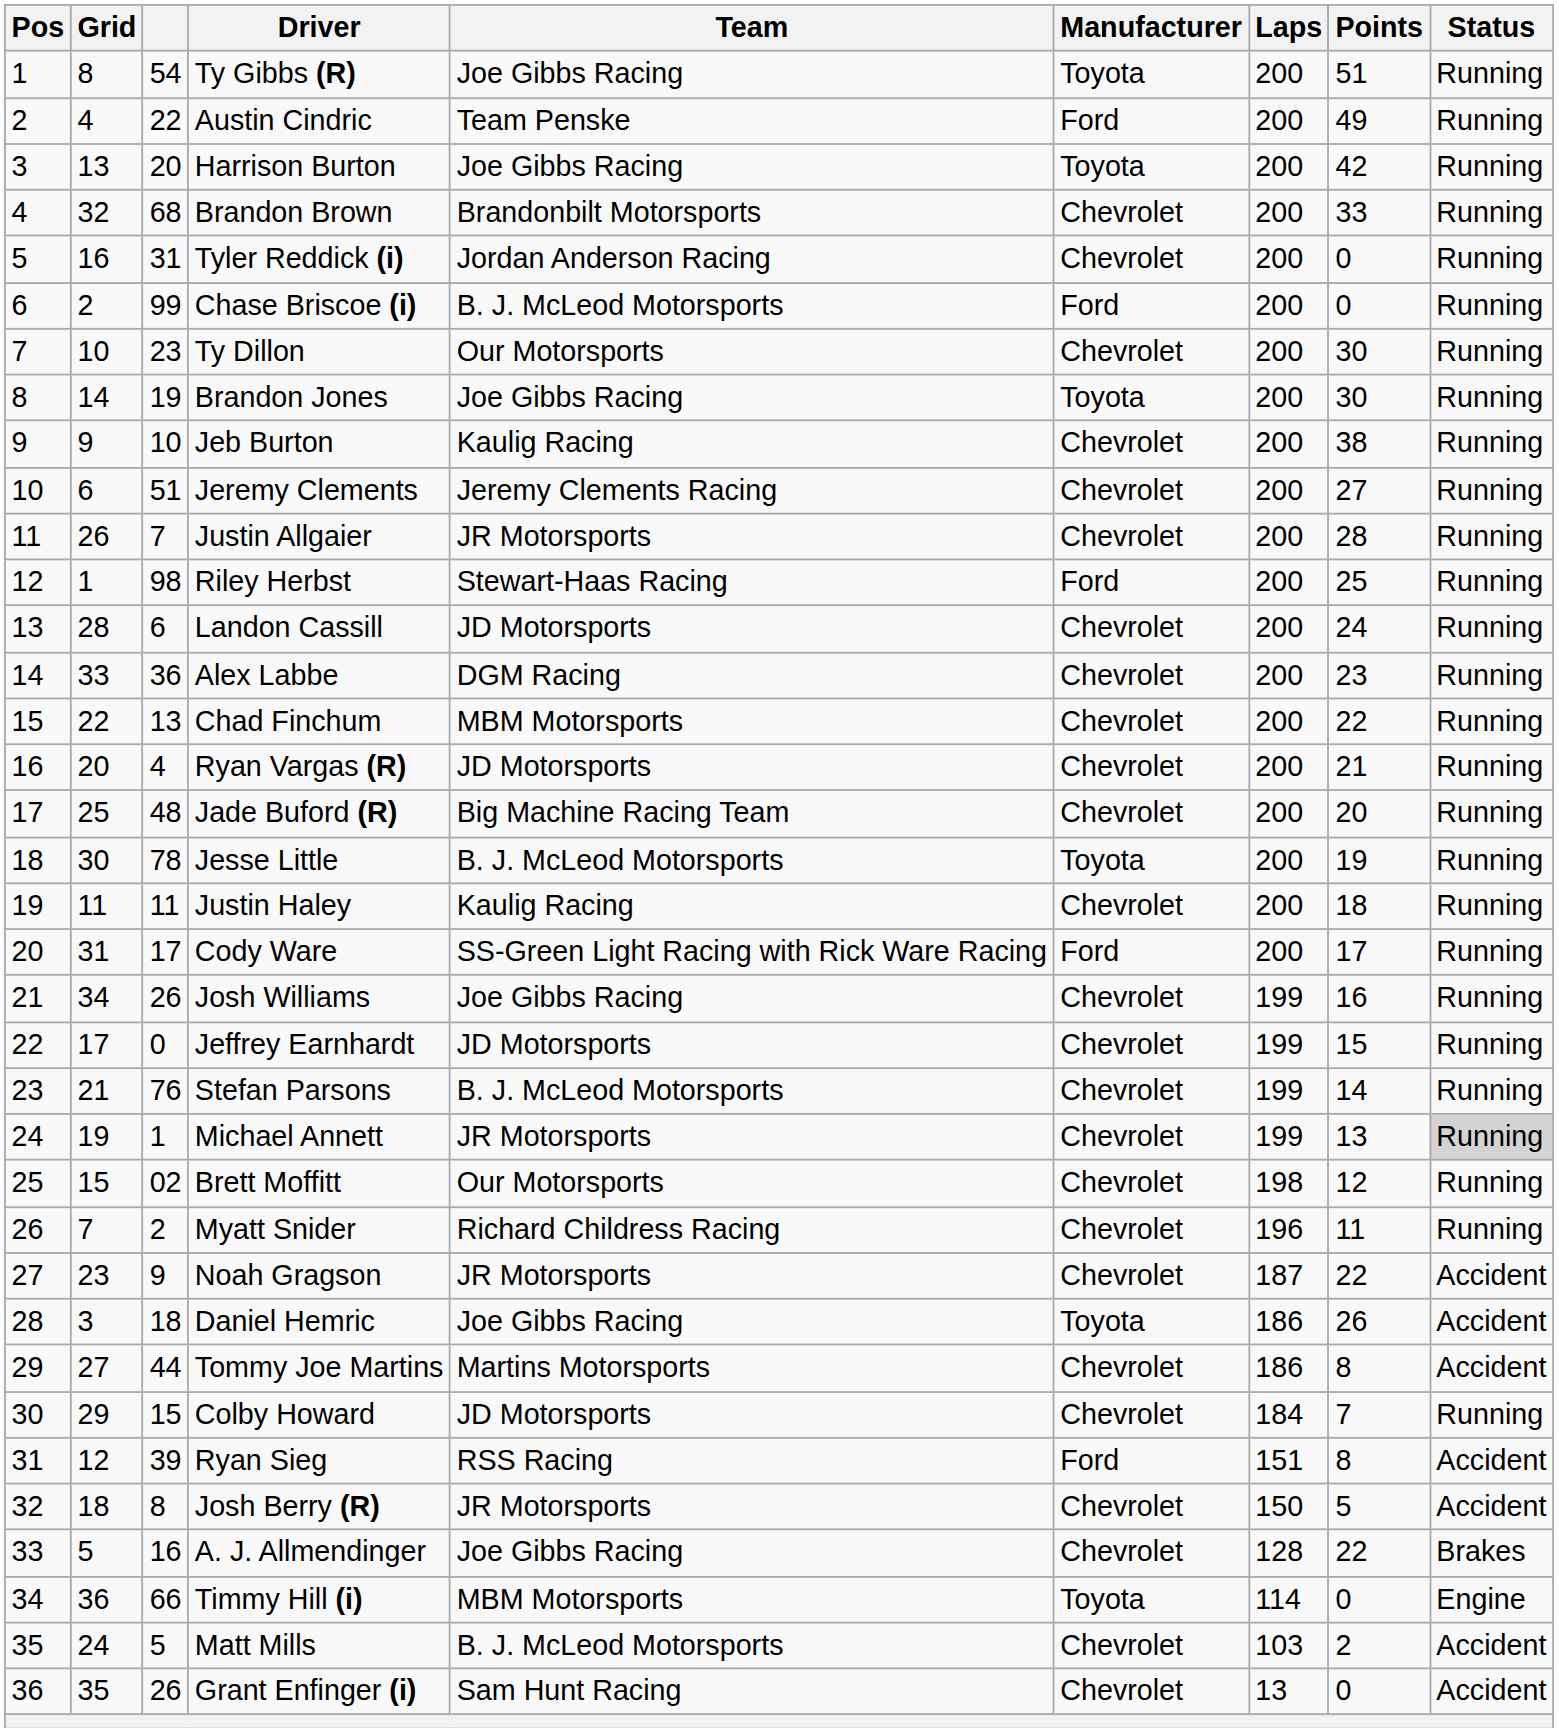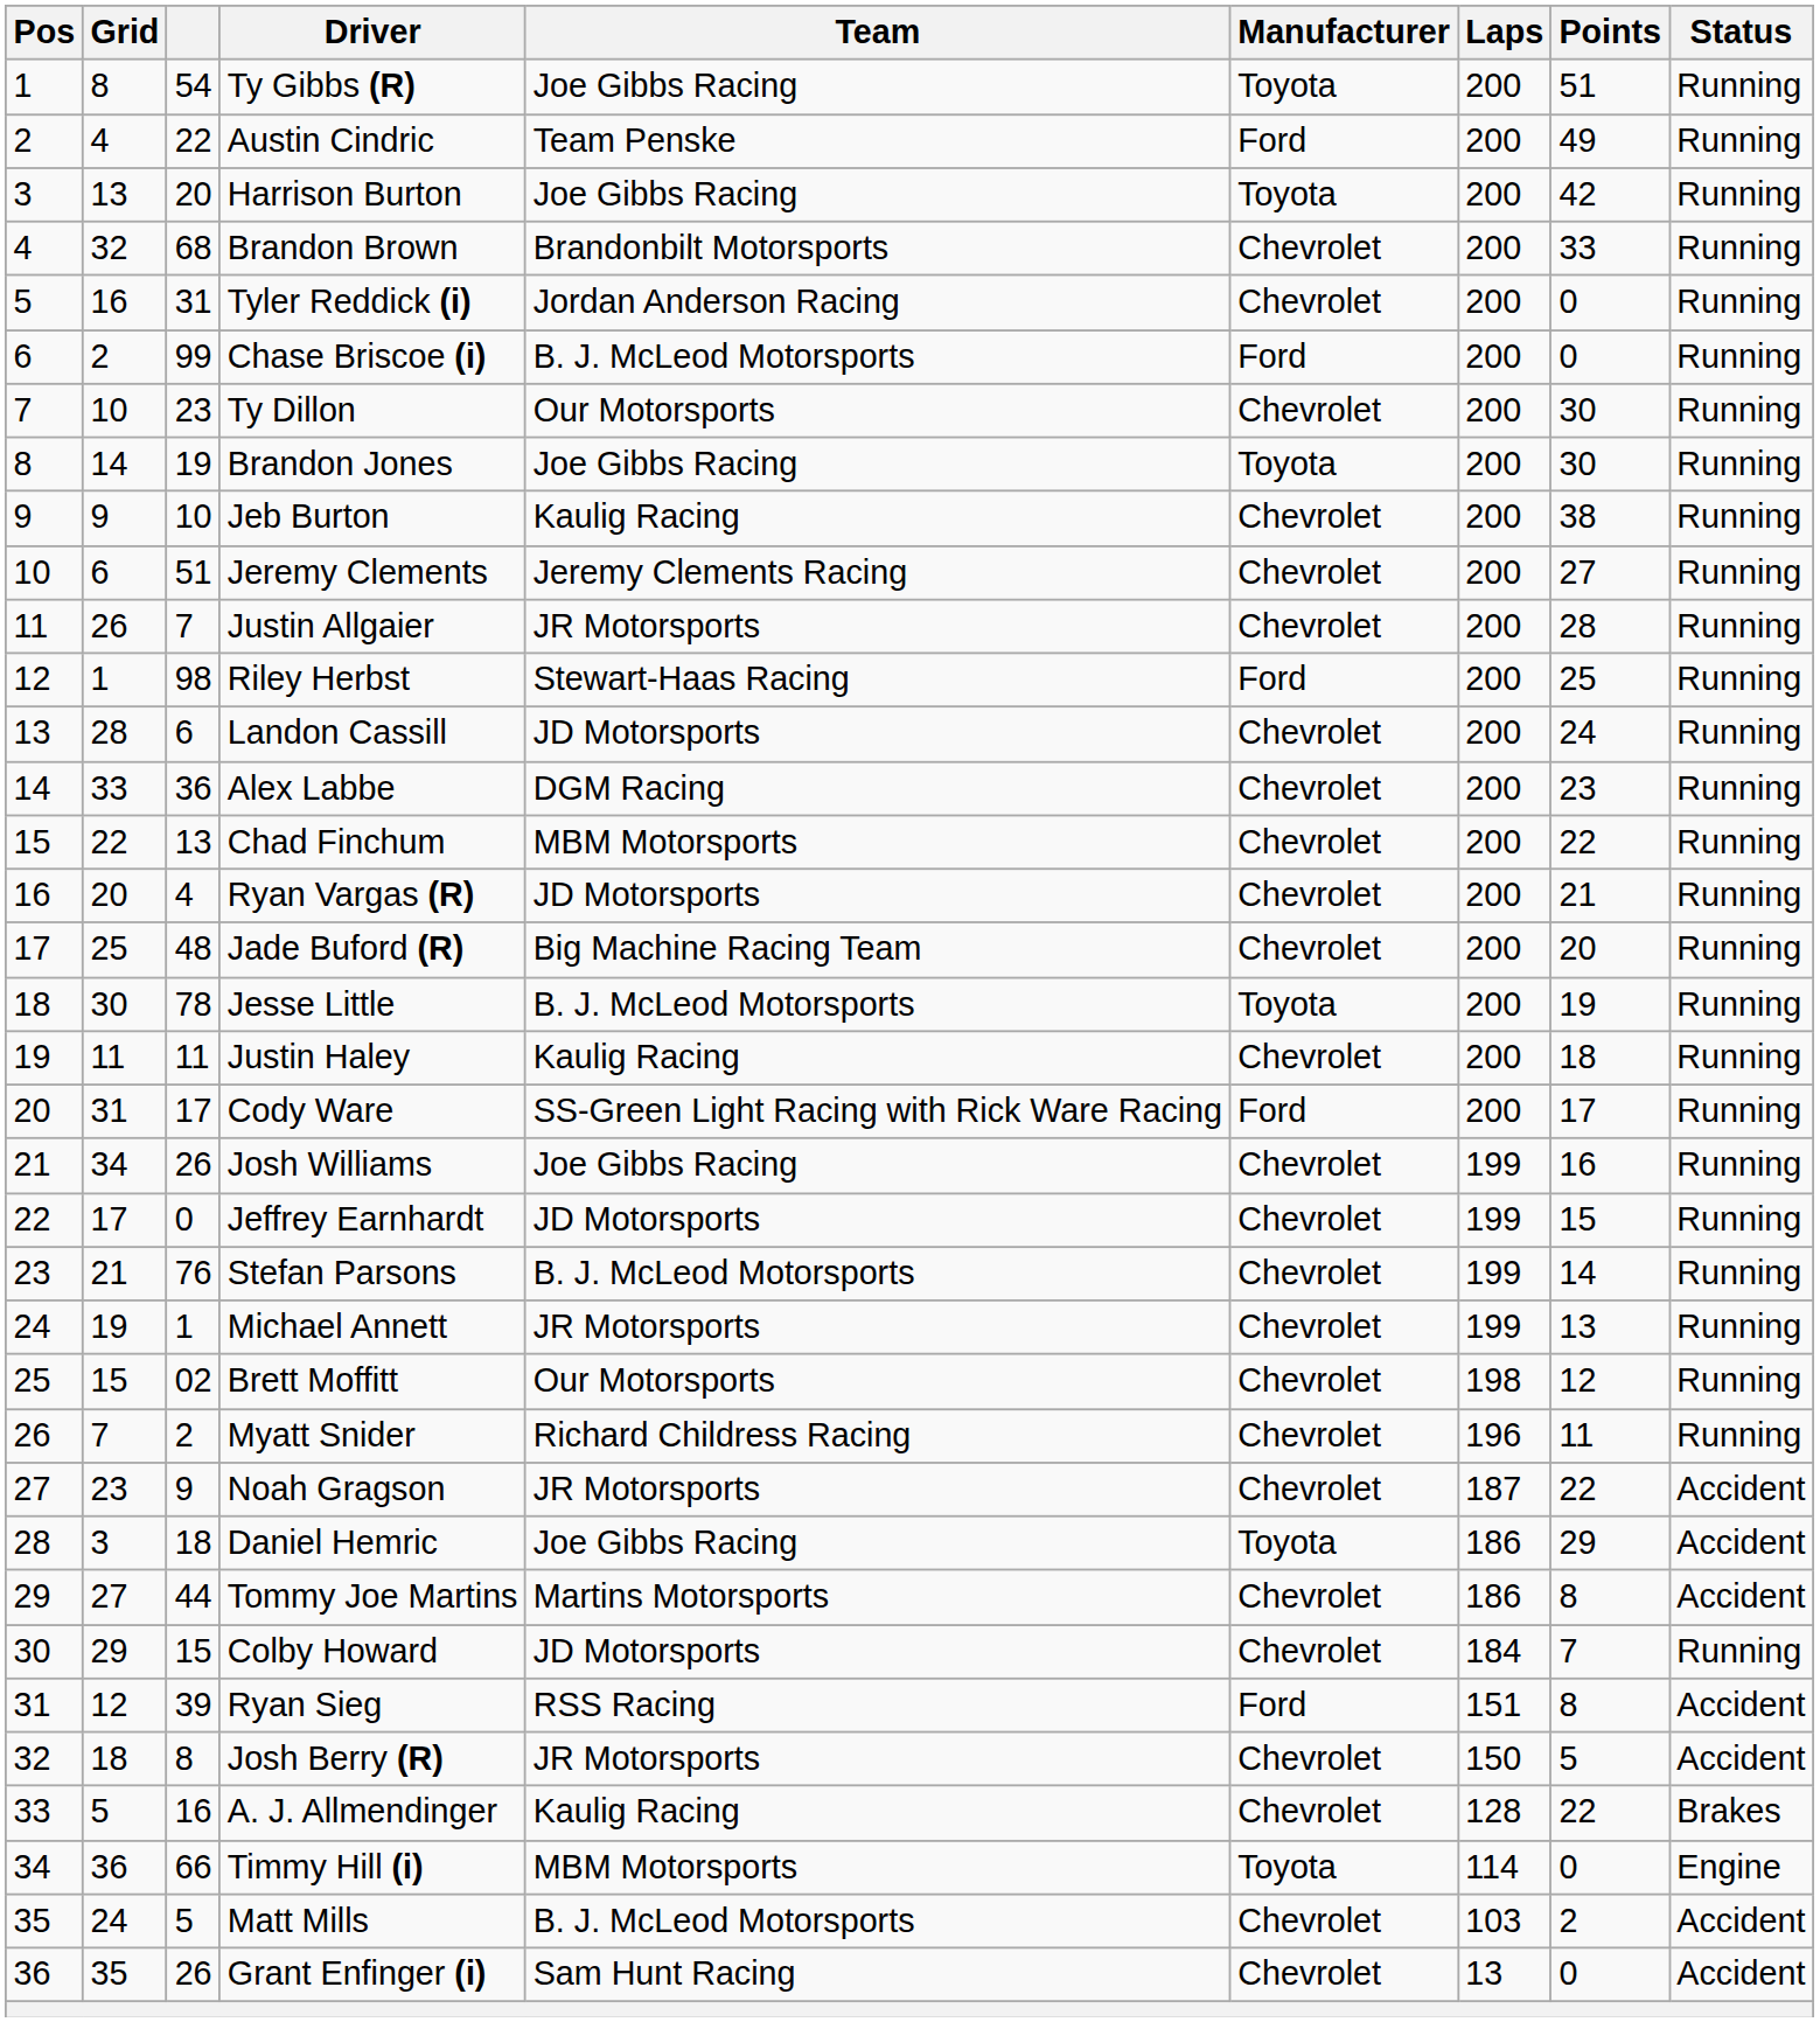Michael Annett | Status: lightgrey background -> no background
Daniel Hemric | Points: 26 -> 29
A. J. Allmendinger | Team: Joe Gibbs Racing -> Kaulig Racing
